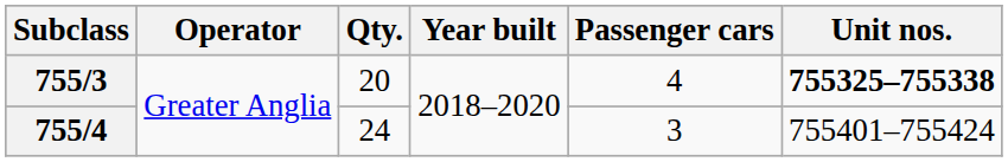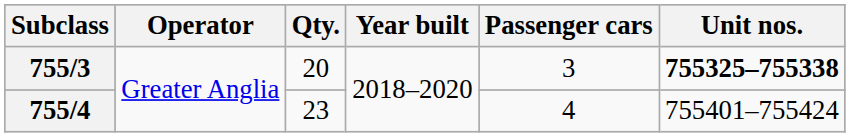755/3 | Passenger cars: 4 -> 3
755/4 | Qty.: 24 -> 23
755/4 | Passenger cars: 3 -> 4
